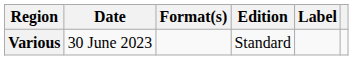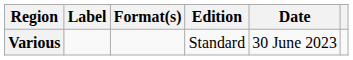columns swapped: Date <-> Label
